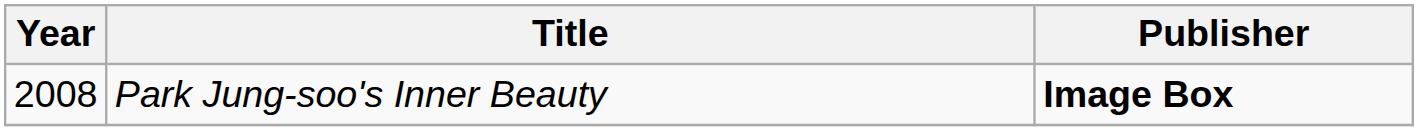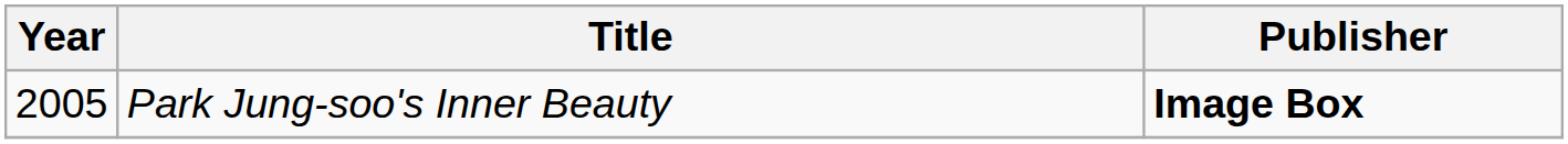Park Jung-soo's Inner Beauty | Year: 2008 -> 2005
